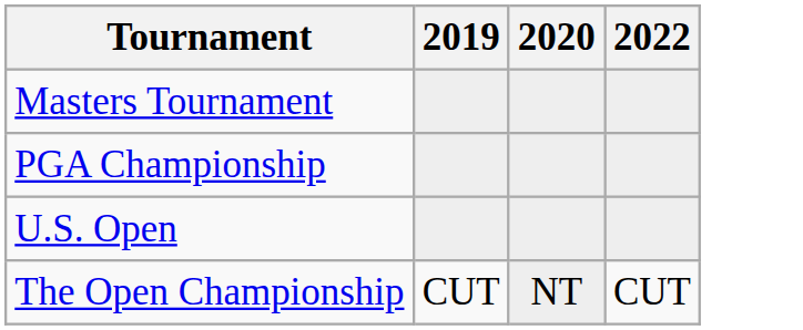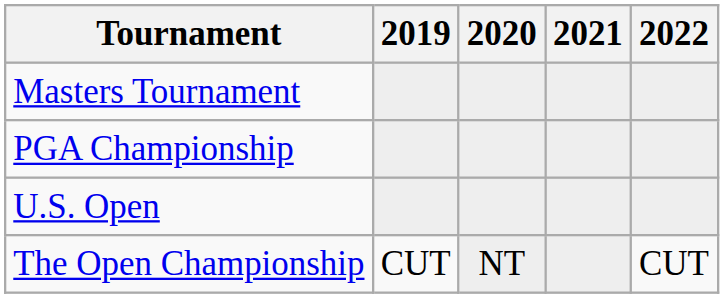+ column: 2021
